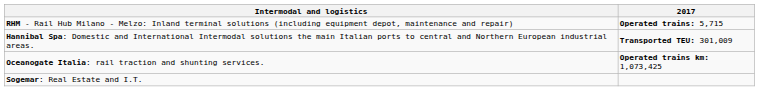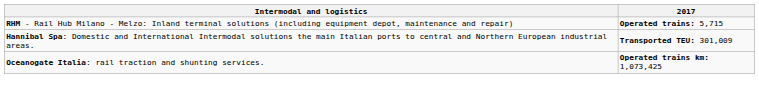- row: Sogemar: Real Estate and I.T.
